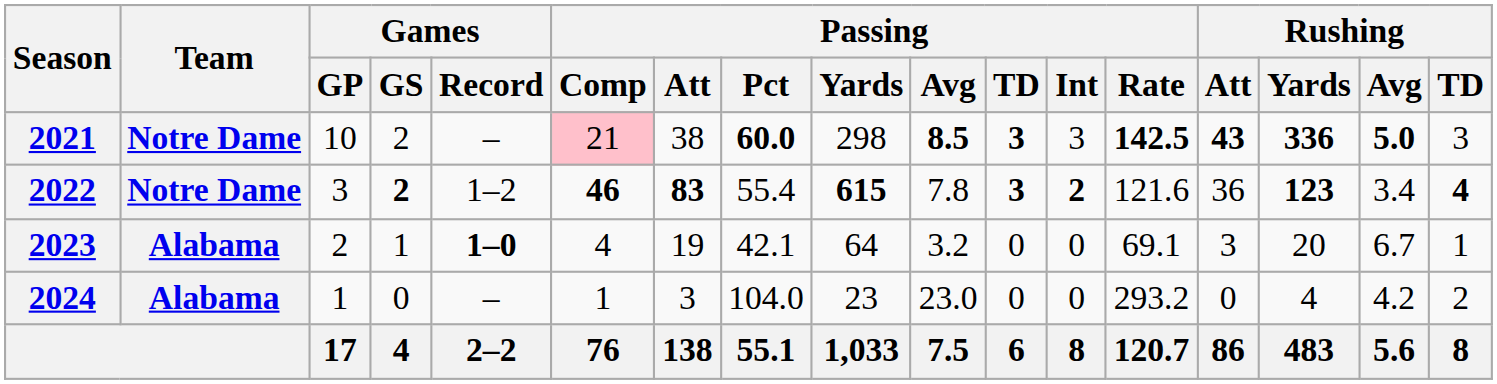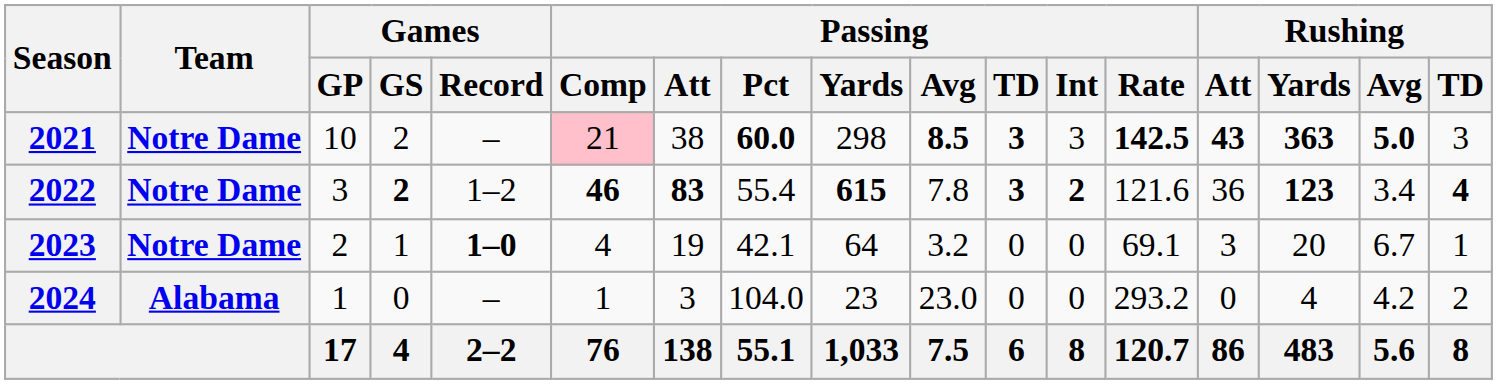2021 | Rushing / Yards: 336 -> 363
2023 | Team: Alabama -> Notre Dame
